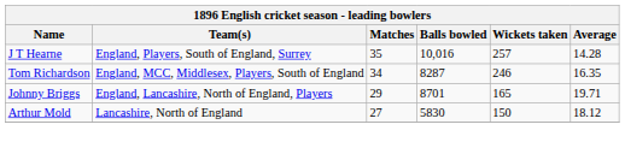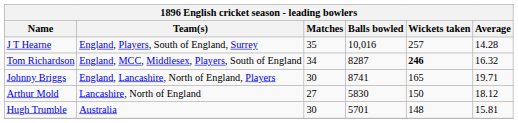Tom Richardson | Wickets taken: normal -> bold
Tom Richardson | Average: 16.35 -> 16.32
Johnny Briggs | Matches: 29 -> 30
Johnny Briggs | Balls bowled: 8701 -> 8741
+ row: Hugh Trumble | Australia | 30 | 5701 | 148 | 15.81
